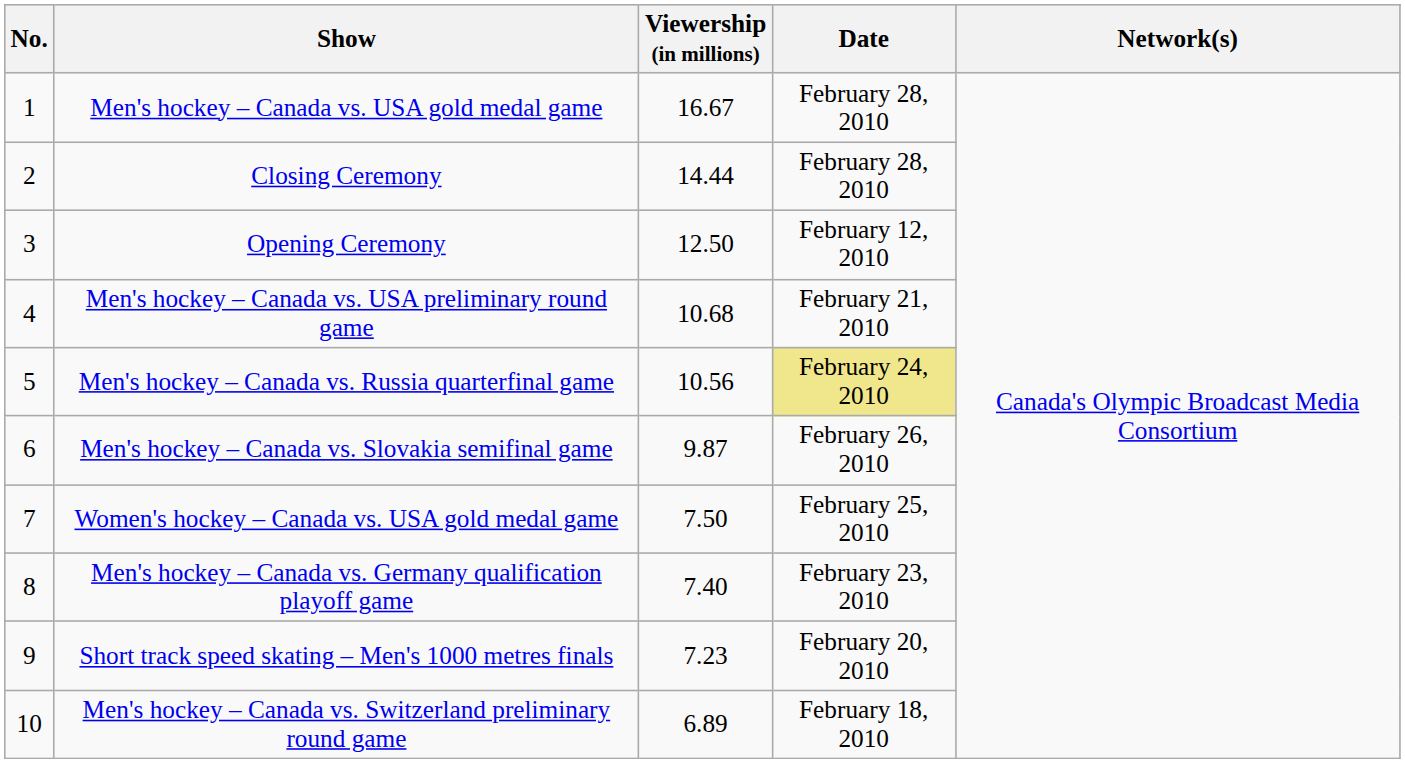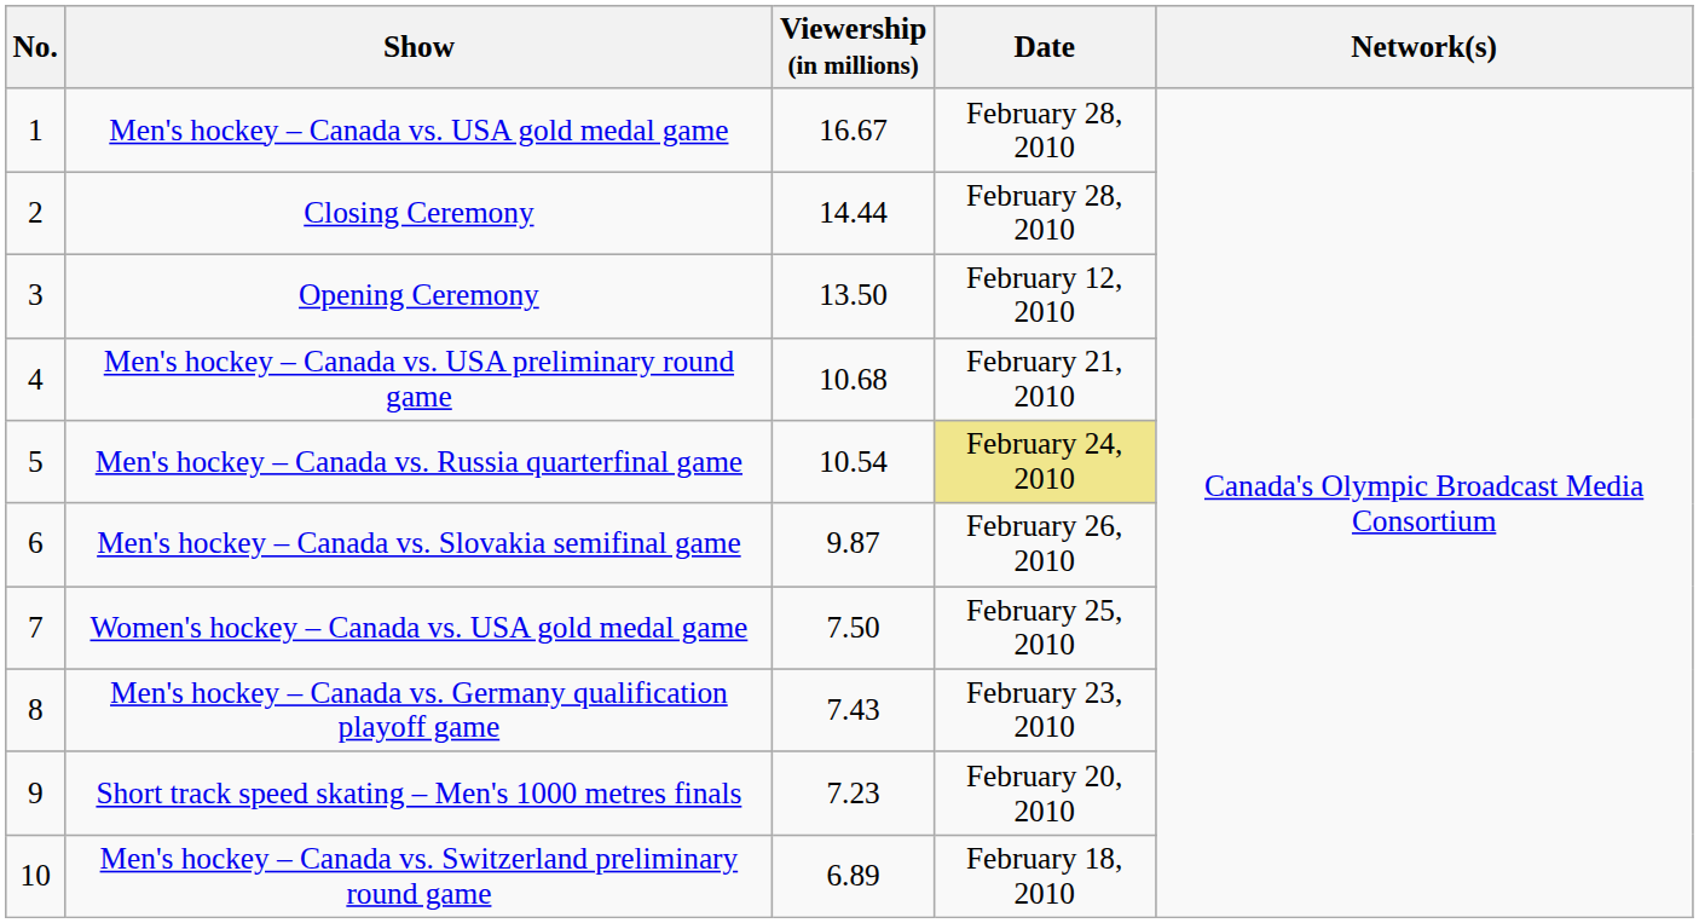Opening Ceremony | Viewership (in millions): 12.50 -> 13.50
Men's hockey – Canada vs. Russia quarterfinal game | Viewership (in millions): 10.56 -> 10.54
Men's hockey – Canada vs. Germany qualification playoff game | Viewership (in millions): 7.40 -> 7.43
